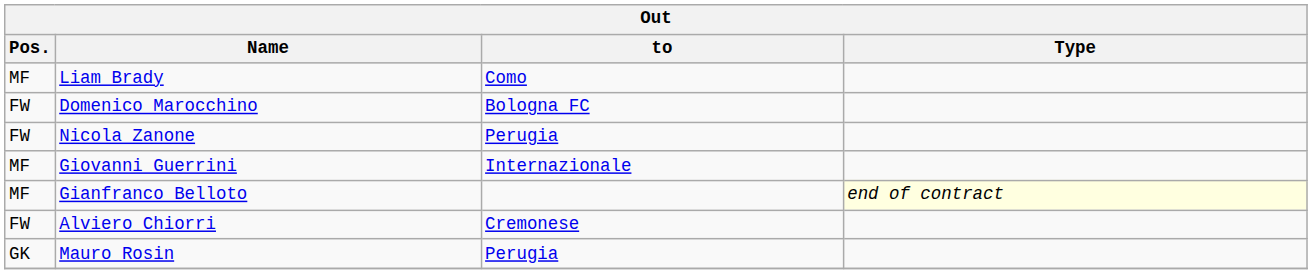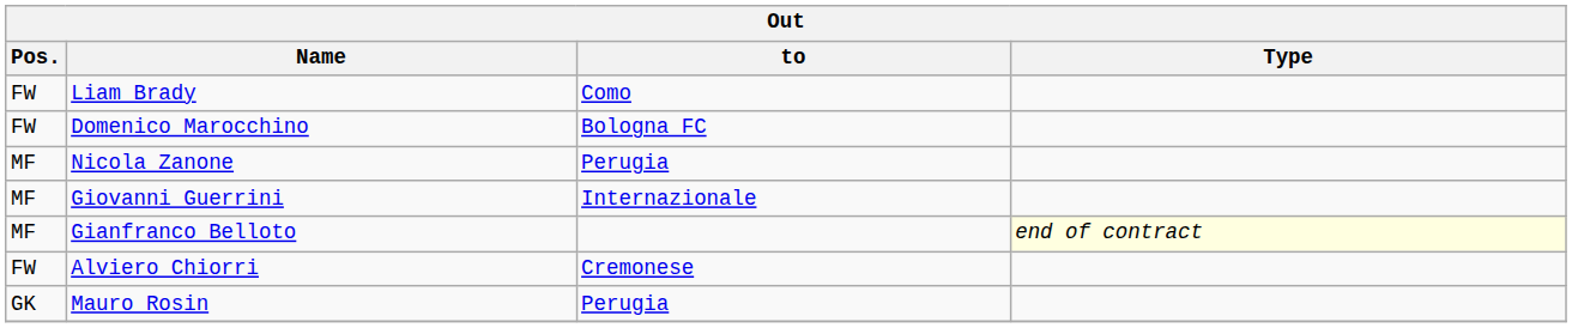Liam Brady | Pos.: MF -> FW
Nicola Zanone | Pos.: FW -> MF
